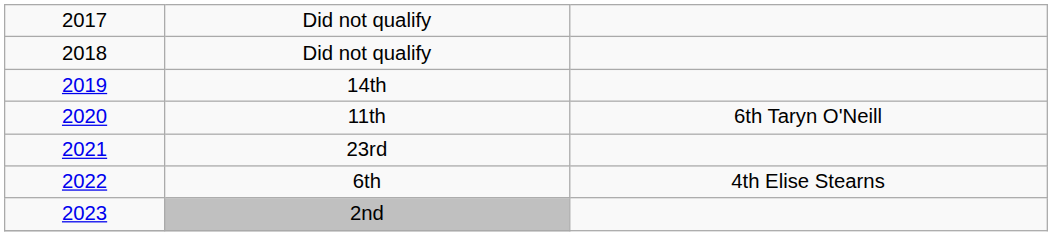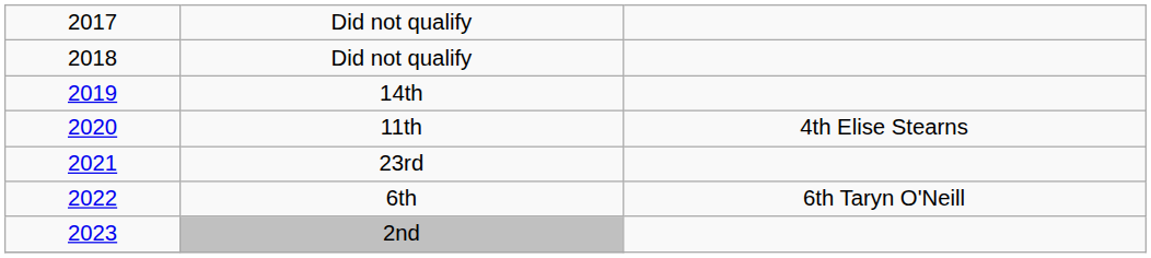11th | column 3: 6th Taryn O'Neill -> 4th Elise Stearns
6th | column 3: 4th Elise Stearns -> 6th Taryn O'Neill
